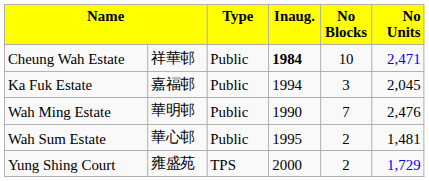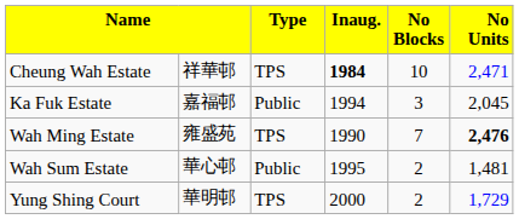Cheung Wah Estate | column 3: Public -> TPS
Wah Ming Estate | column 2: 華明邨 -> 雍盛苑
Wah Ming Estate | column 3: Public -> TPS
Wah Ming Estate | column 6: normal -> bold
Yung Shing Court | column 2: 雍盛苑 -> 華明邨
